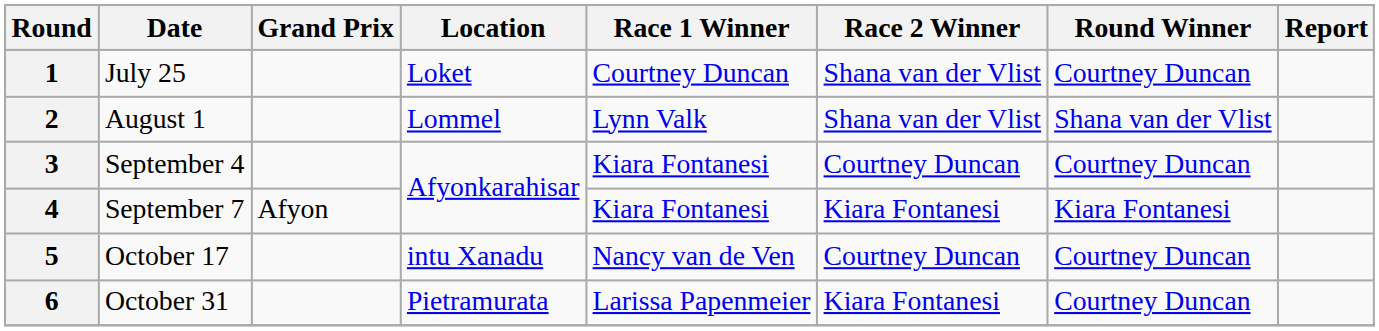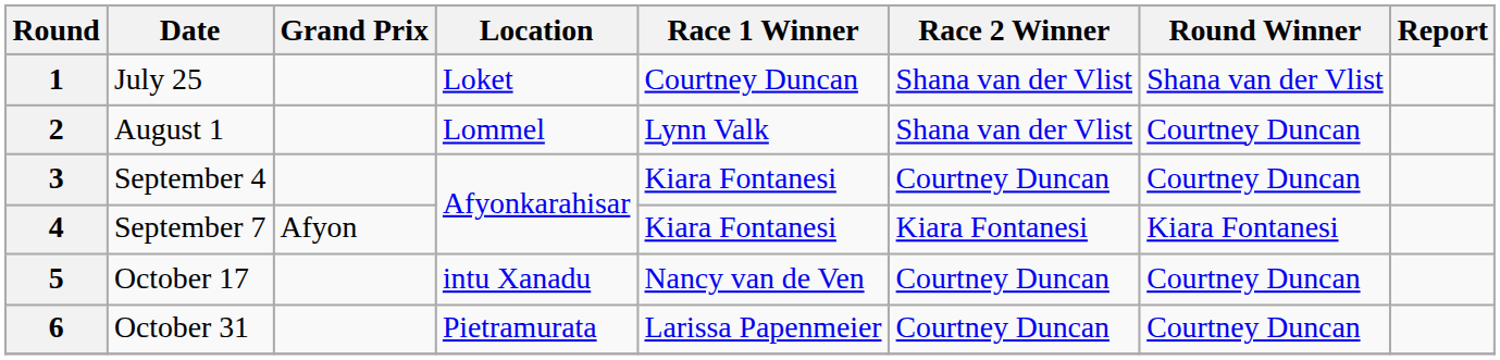1 | Round Winner: Courtney Duncan -> Shana van der Vlist
2 | Round Winner: Shana van der Vlist -> Courtney Duncan
6 | Race 2 Winner: Kiara Fontanesi -> Courtney Duncan
